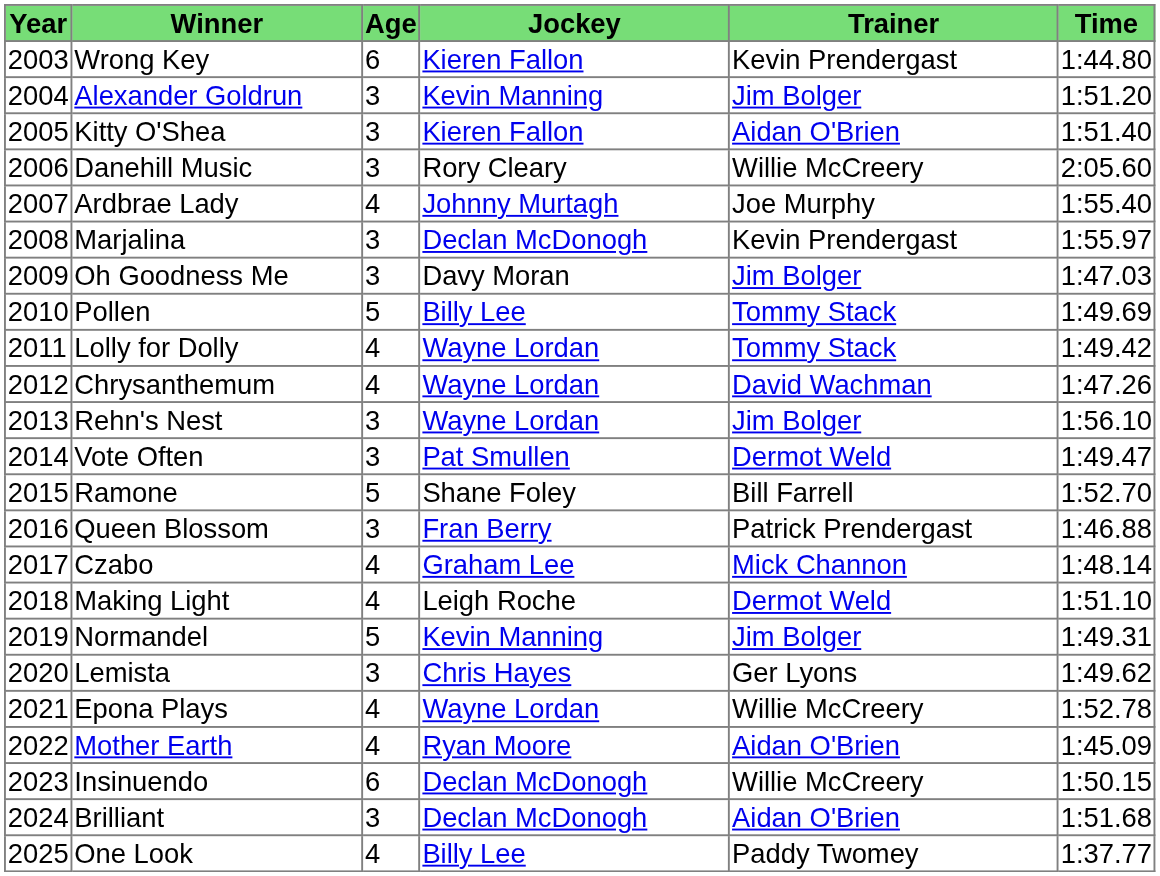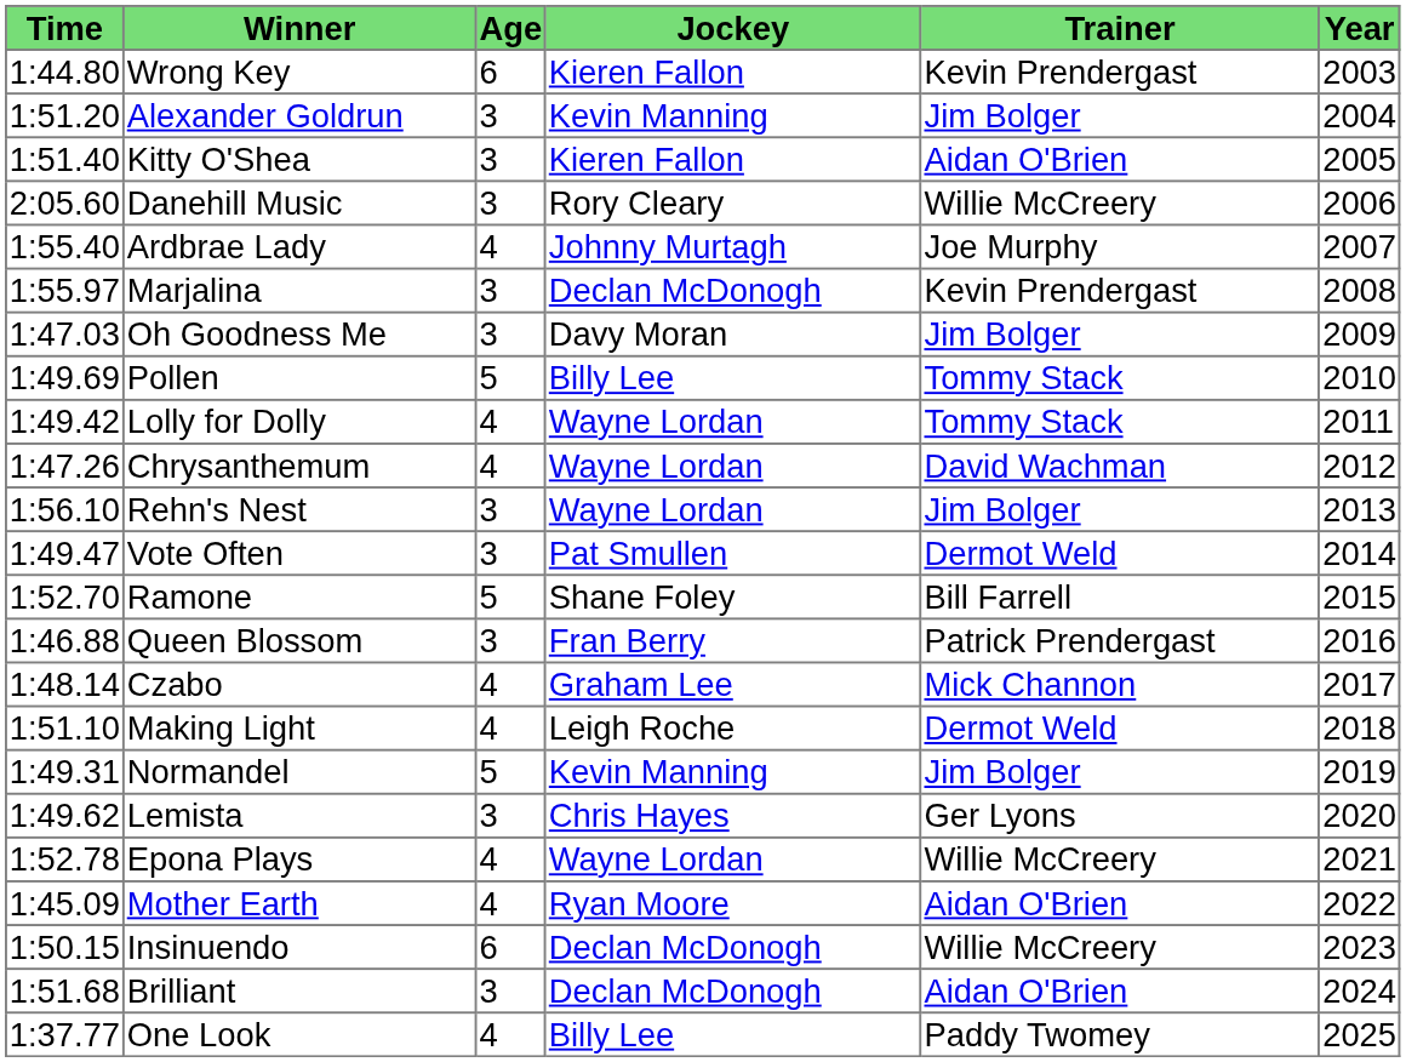columns swapped: Year <-> Time
